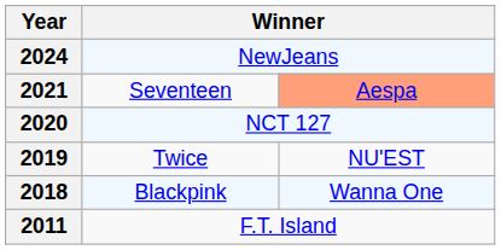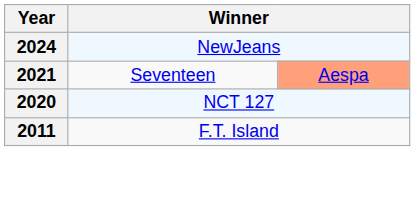- row: 2019 | Twice | NU'EST
- row: 2018 | Blackpink | Wanna One
